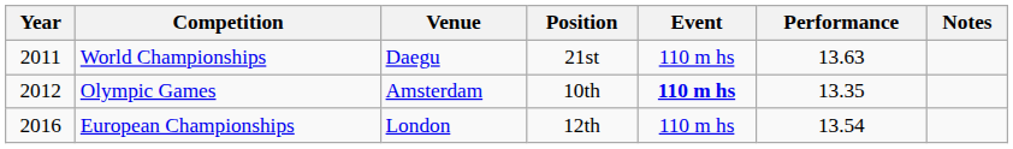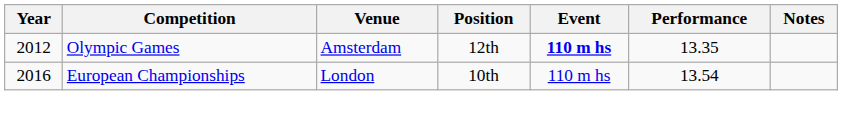- row: 2011 | World Championships | Daegu | 21st | 110 m hs | 13.63
Olympic Games | Position: 10th -> 12th
European Championships | Position: 12th -> 10th
